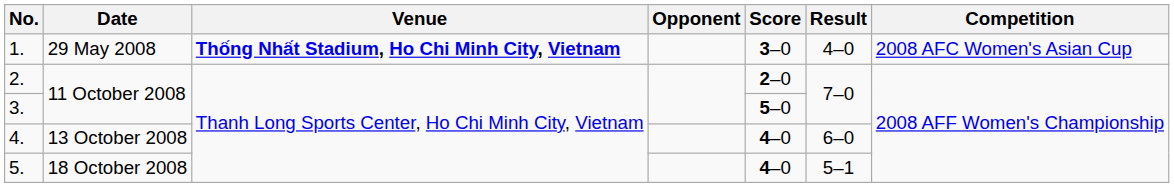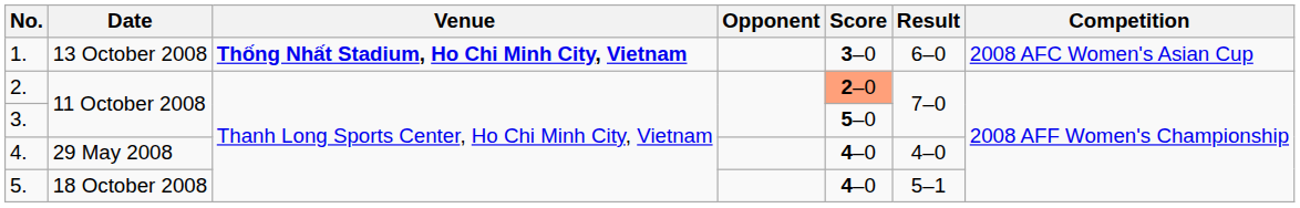1. | Date: 29 May 2008 -> 13 October 2008
1. | Result: 4–0 -> 6–0
2. | Score: no background -> lightsalmon background
4. | Date: 13 October 2008 -> 29 May 2008
4. | Result: 6–0 -> 4–0
